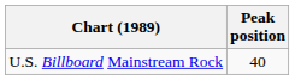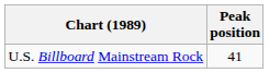U.S. Billboard Mainstream Rock | Peak position: 40 -> 41
